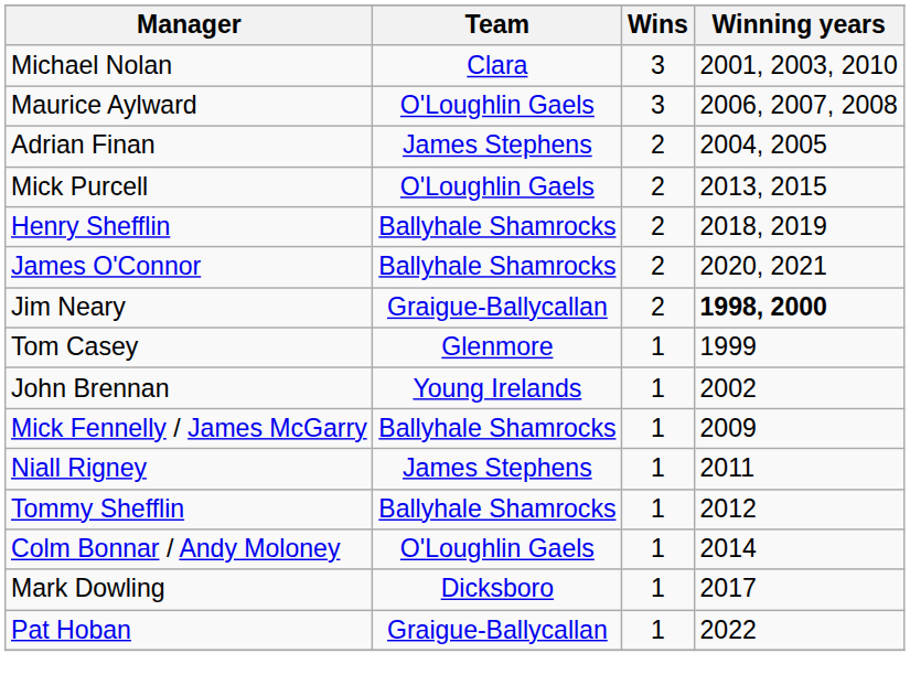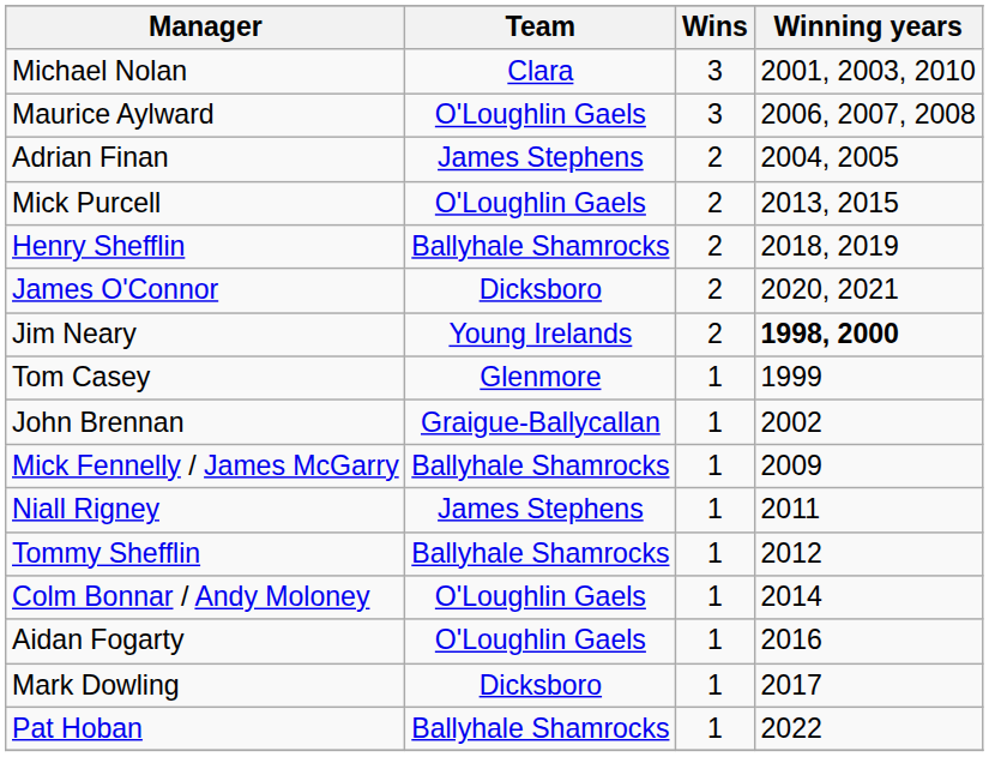James O'Connor | Team: Ballyhale Shamrocks -> Dicksboro
Jim Neary | Team: Graigue-Ballycallan -> Young Irelands
John Brennan | Team: Young Irelands -> Graigue-Ballycallan
+ row: Aidan Fogarty | O'Loughlin Gaels | 1 | 2016
Pat Hoban | Team: Graigue-Ballycallan -> Ballyhale Shamrocks
